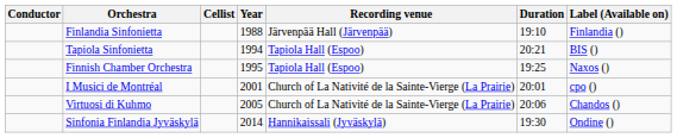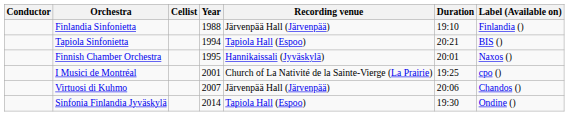Finnish Chamber Orchestra | Recording venue: Tapiola Hall (Espoo) -> Hannikaissali (Jyväskylä)
Finnish Chamber Orchestra | Duration: 19:25 -> 20:01
I Musici de Montréal | Duration: 20:01 -> 19:25
Virtuosi di Kuhmo | Year: 2005 -> 2007
Virtuosi di Kuhmo | Recording venue: Church of La Nativité de la Sainte-Vierge (La Prairie) -> Järvenpää Hall (Järvenpää)
Sinfonia Finlandia Jyväskylä | Recording venue: Hannikaissali (Jyväskylä) -> Tapiola Hall (Espoo)
